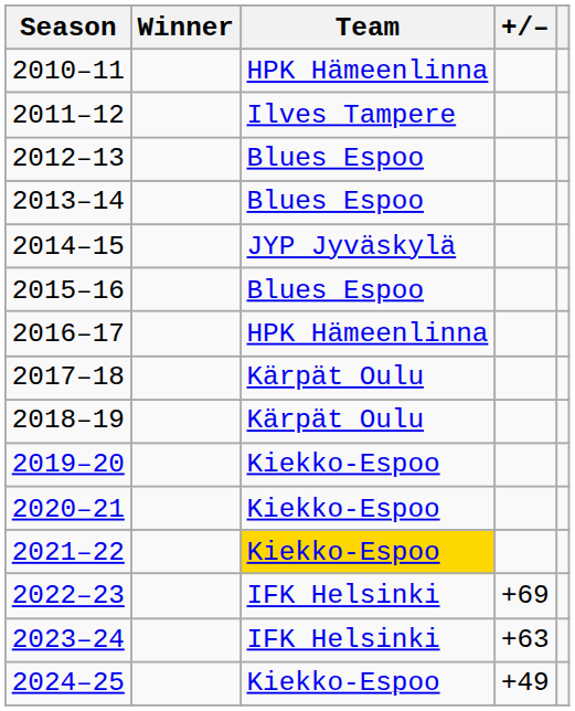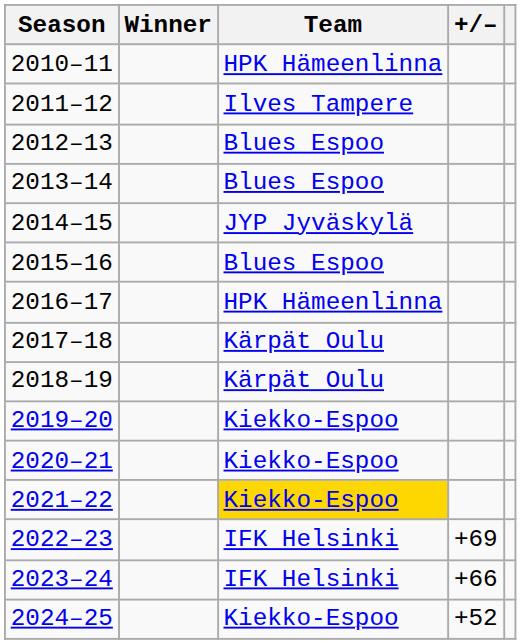2023–24 | +/–: +63 -> +66
2024–25 | +/–: +49 -> +52
